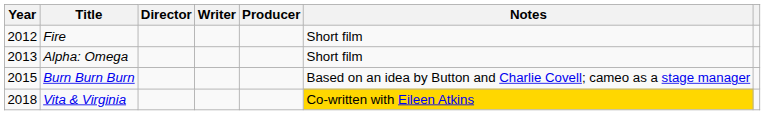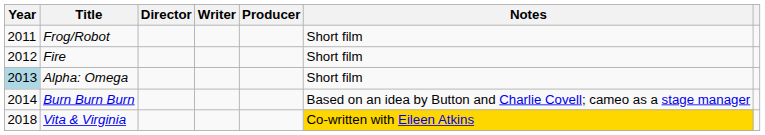+ row: 2011 | Frog/Robot | Short film
Alpha: Omega | Year: no background -> lightblue background
Burn Burn Burn | Year: 2015 -> 2014
